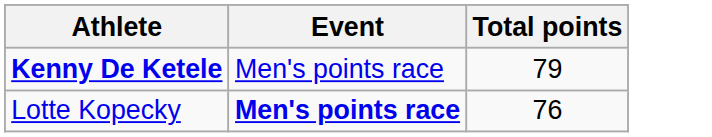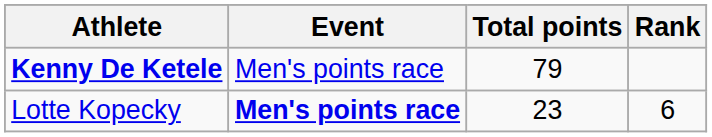+ column: Rank | 6
Lotte Kopecky | Total points: 76 -> 23
